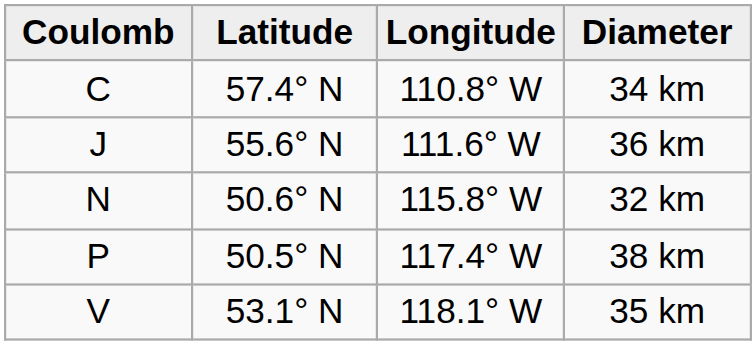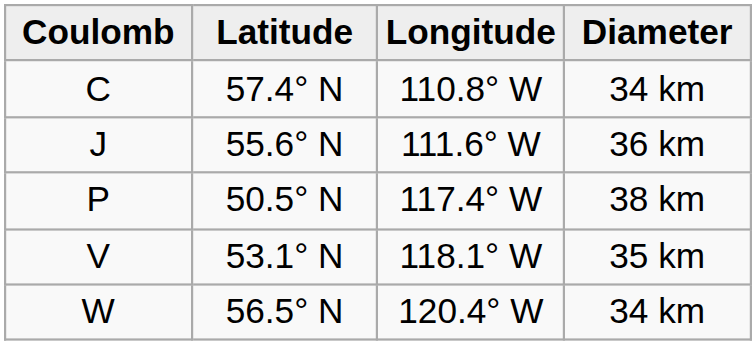- row: N | 50.6° N | 115.8° W | 32 km
+ row: W | 56.5° N | 120.4° W | 34 km
